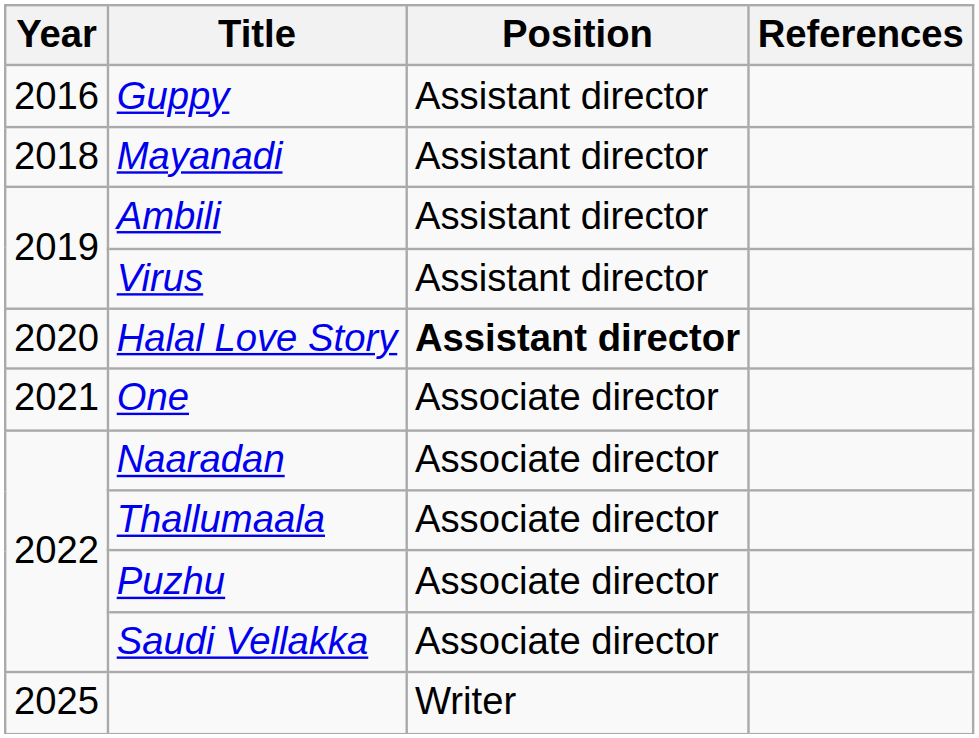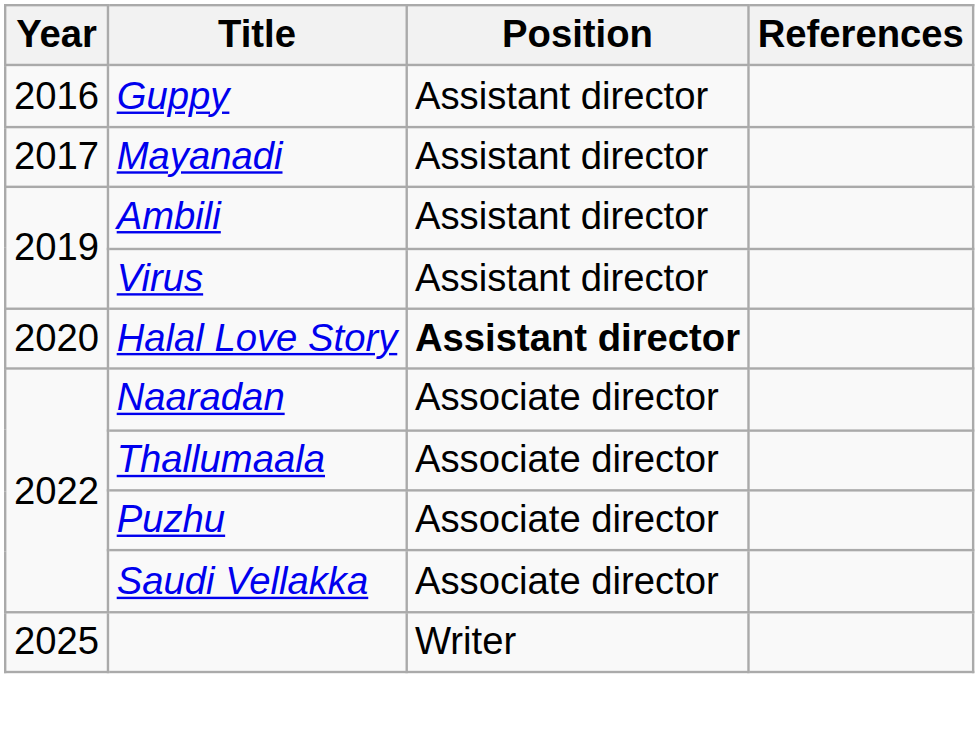Mayanadi | Year: 2018 -> 2017
- row: 2021 | One | Associate director
